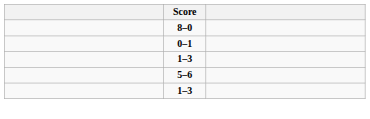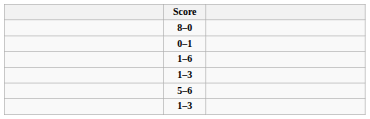+ row: 1–6
